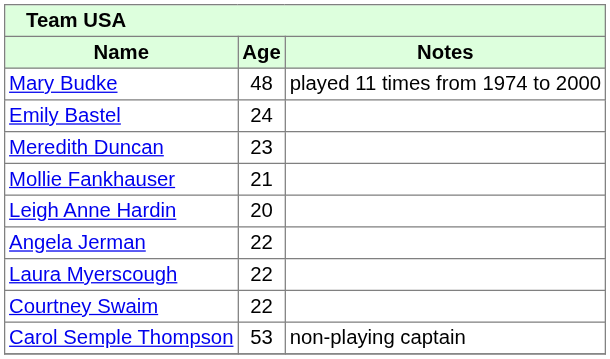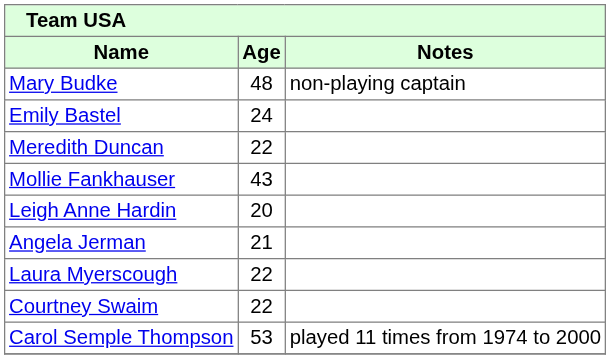Mary Budke | Notes: played 11 times from 1974 to 2000 -> non-playing captain
Meredith Duncan | Age: 23 -> 22
Mollie Fankhauser | Age: 21 -> 43
Angela Jerman | Age: 22 -> 21
Carol Semple Thompson | Notes: non-playing captain -> played 11 times from 1974 to 2000
